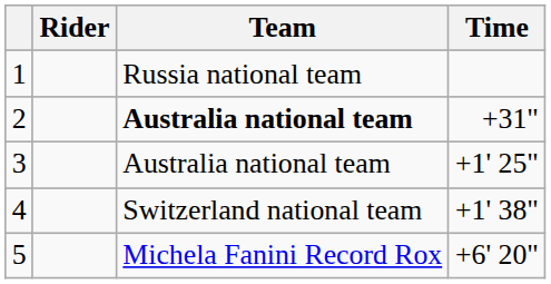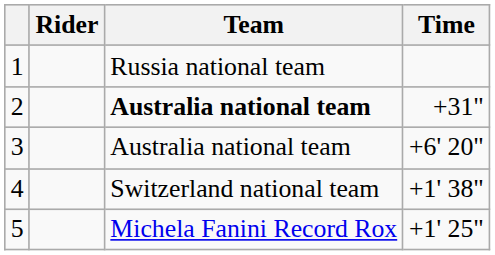3 | Time: +1' 25" -> +6' 20"
5 | Time: +6' 20" -> +1' 25"
